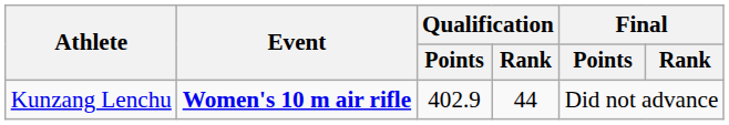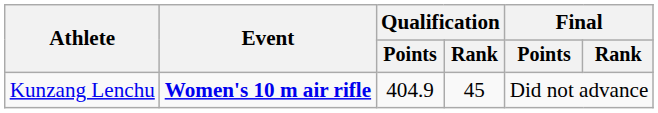Kunzang Lenchu | Qualification / Points: 402.9 -> 404.9
Kunzang Lenchu | Qualification / Rank: 44 -> 45
